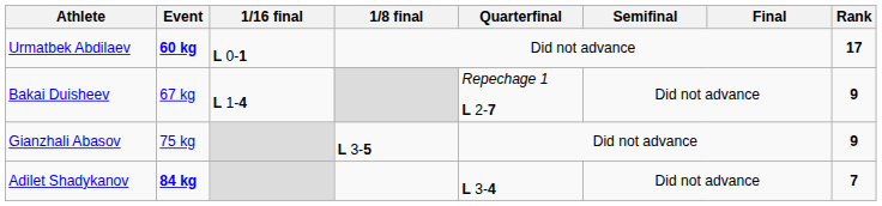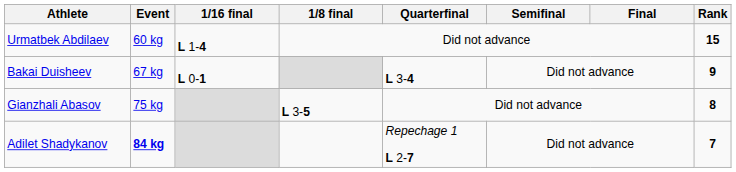Urmatbek Abdilaev | Event: bold -> normal
Urmatbek Abdilaev | 1/16 final: L 0-1 -> L 1-4
Urmatbek Abdilaev | Rank: 17 -> 15
Bakai Duisheev | 1/16 final: L 1-4 -> L 0-1
Bakai Duisheev | Quarterfinal: Repechage 1 L 2-7 -> L 3-4
Gianzhali Abasov | Rank: 9 -> 8
Adilet Shadykanov | Quarterfinal: L 3-4 -> Repechage 1 L 2-7
